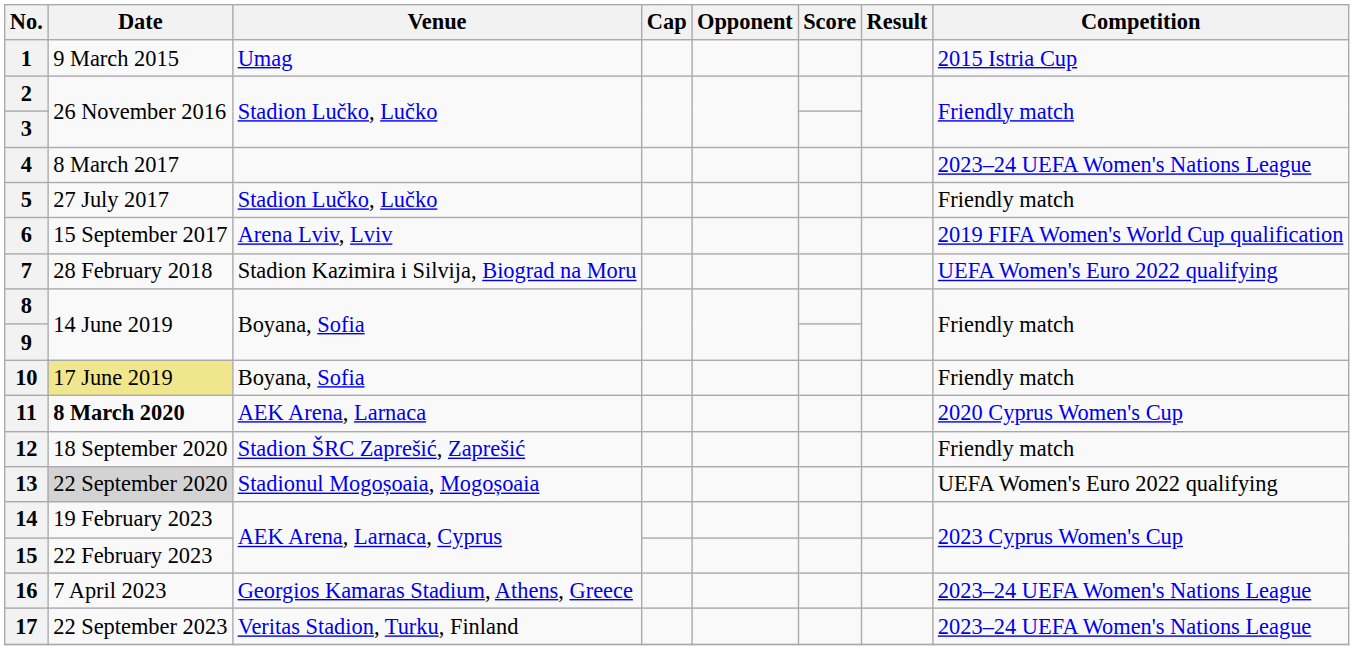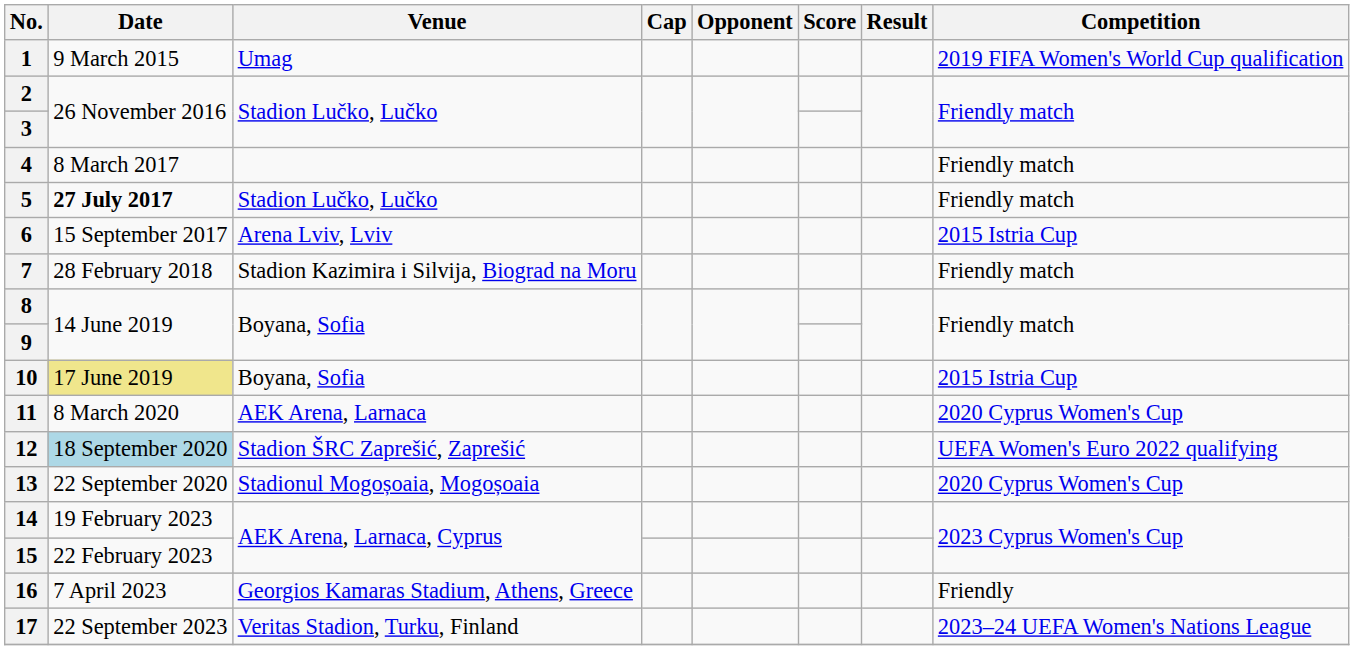1 | Competition: 2015 Istria Cup -> 2019 FIFA Women's World Cup qualification
4 | Competition: 2023–24 UEFA Women's Nations League -> Friendly match
5 | Date: normal -> bold
6 | Competition: 2019 FIFA Women's World Cup qualification -> 2015 Istria Cup
7 | Competition: UEFA Women's Euro 2022 qualifying -> Friendly match
10 | Competition: Friendly match -> 2015 Istria Cup
11 | Date: bold -> normal
12 | Date: no background -> lightblue background
12 | Competition: Friendly match -> UEFA Women's Euro 2022 qualifying
13 | Date: lightgrey background -> no background
13 | Competition: UEFA Women's Euro 2022 qualifying -> 2020 Cyprus Women's Cup
16 | Competition: 2023–24 UEFA Women's Nations League -> Friendly
